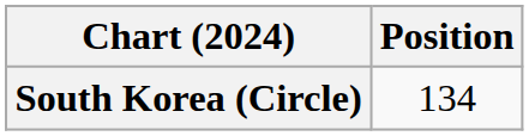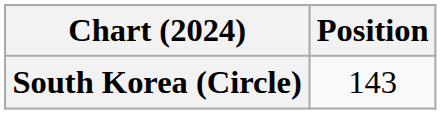South Korea (Circle) | Position: 134 -> 143
